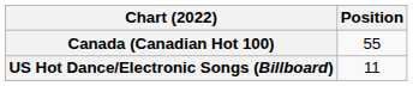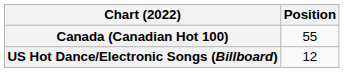US Hot Dance/Electronic Songs (Billboard) | Position: 11 -> 12
